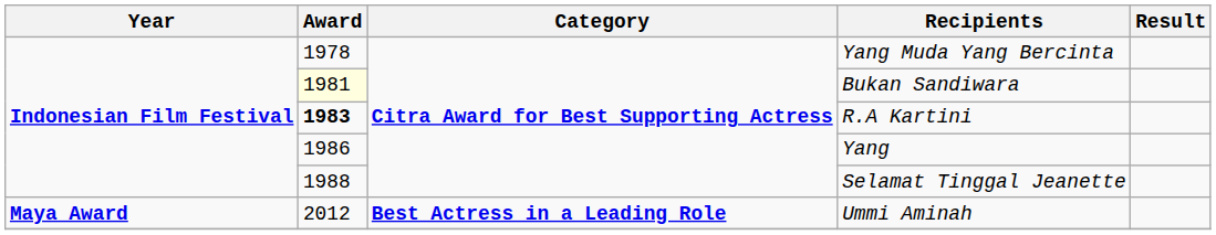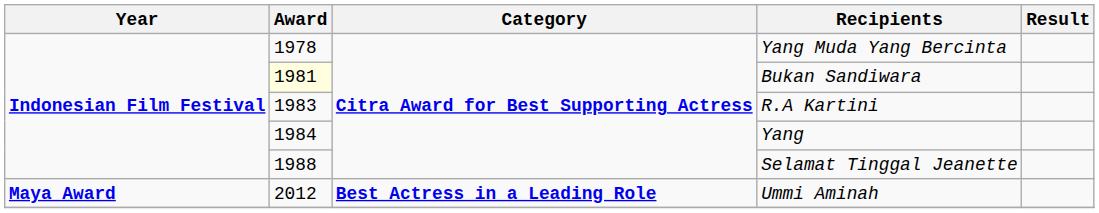R.A Kartini | Award: bold -> normal
Yang | Award: 1986 -> 1984
